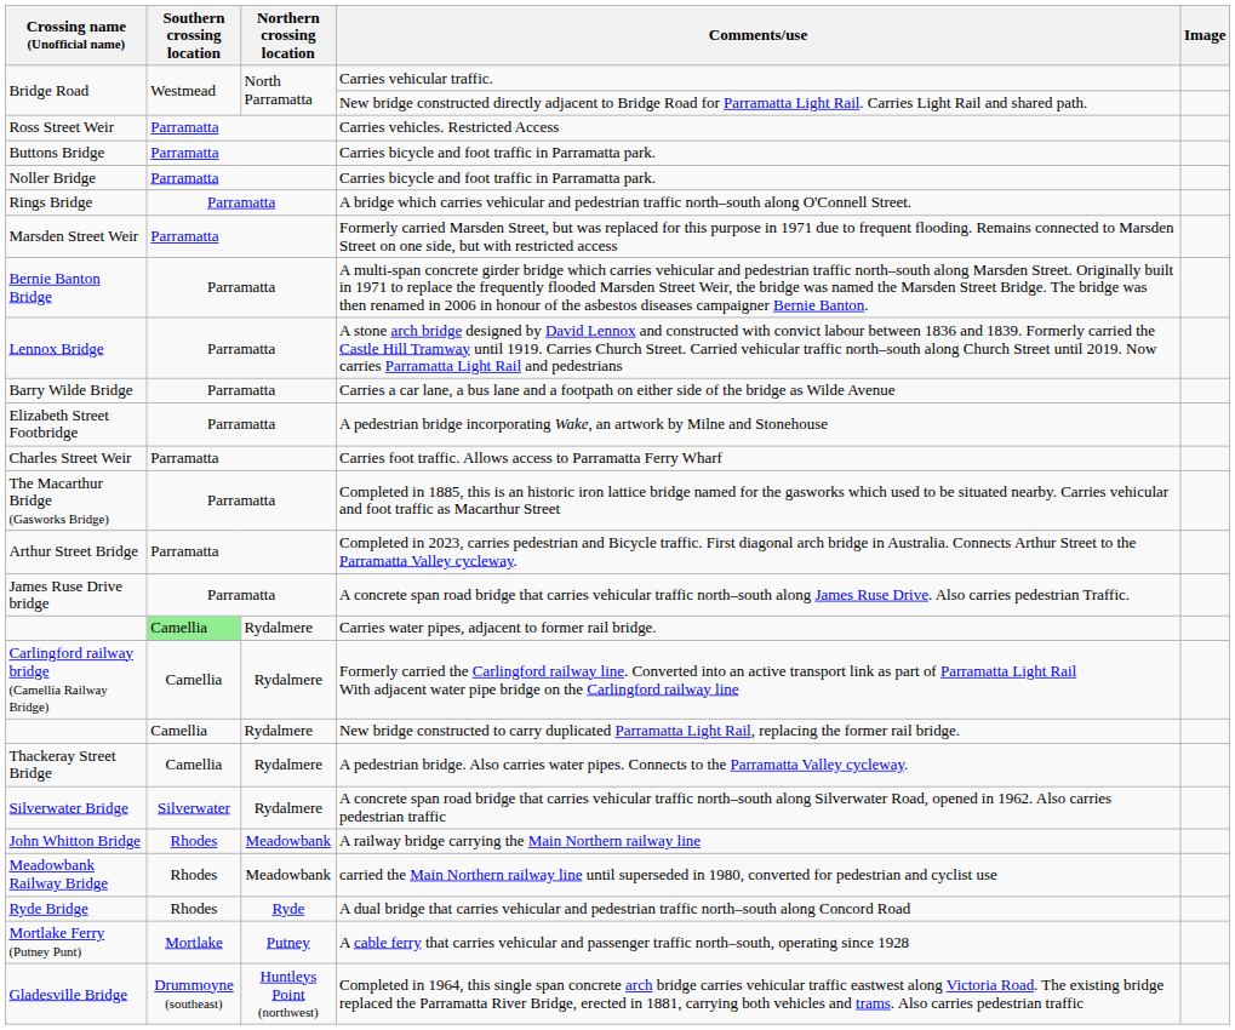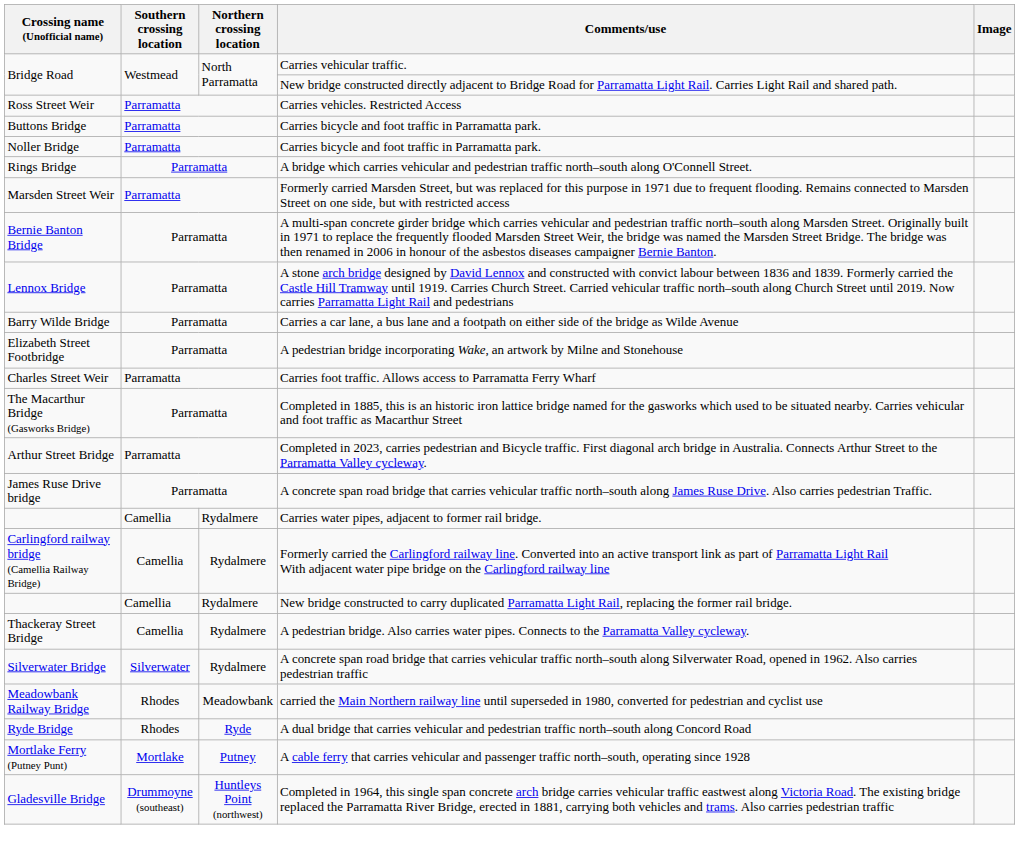Carries water pipes, adjacent to former rail bridge. | Southern crossing location: lightgreen background -> no background
- row: John Whitton Bridge | Rhodes | Meadowbank | A railway bridge carrying the Main Northern railway line
